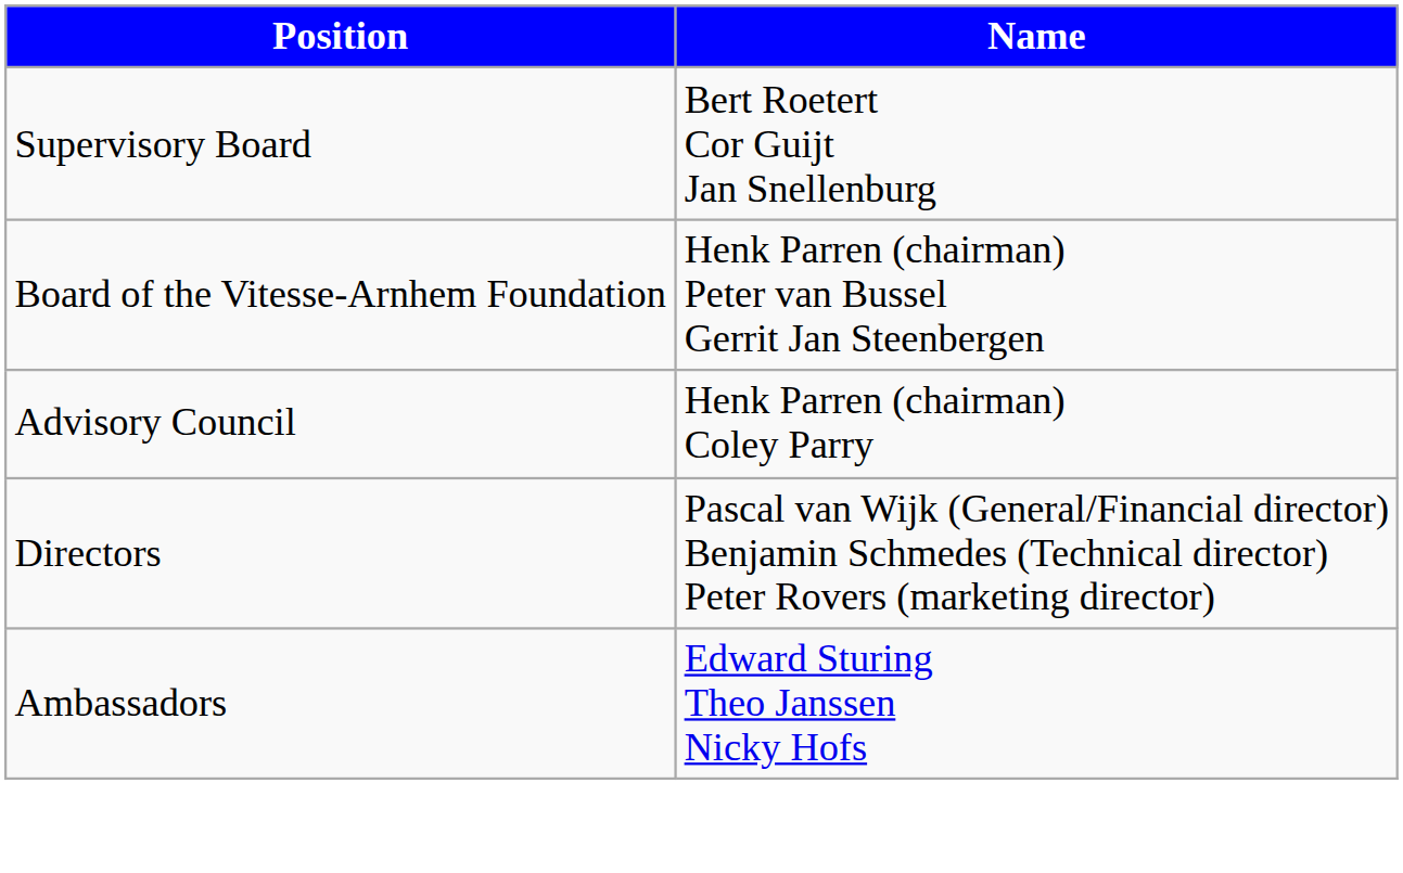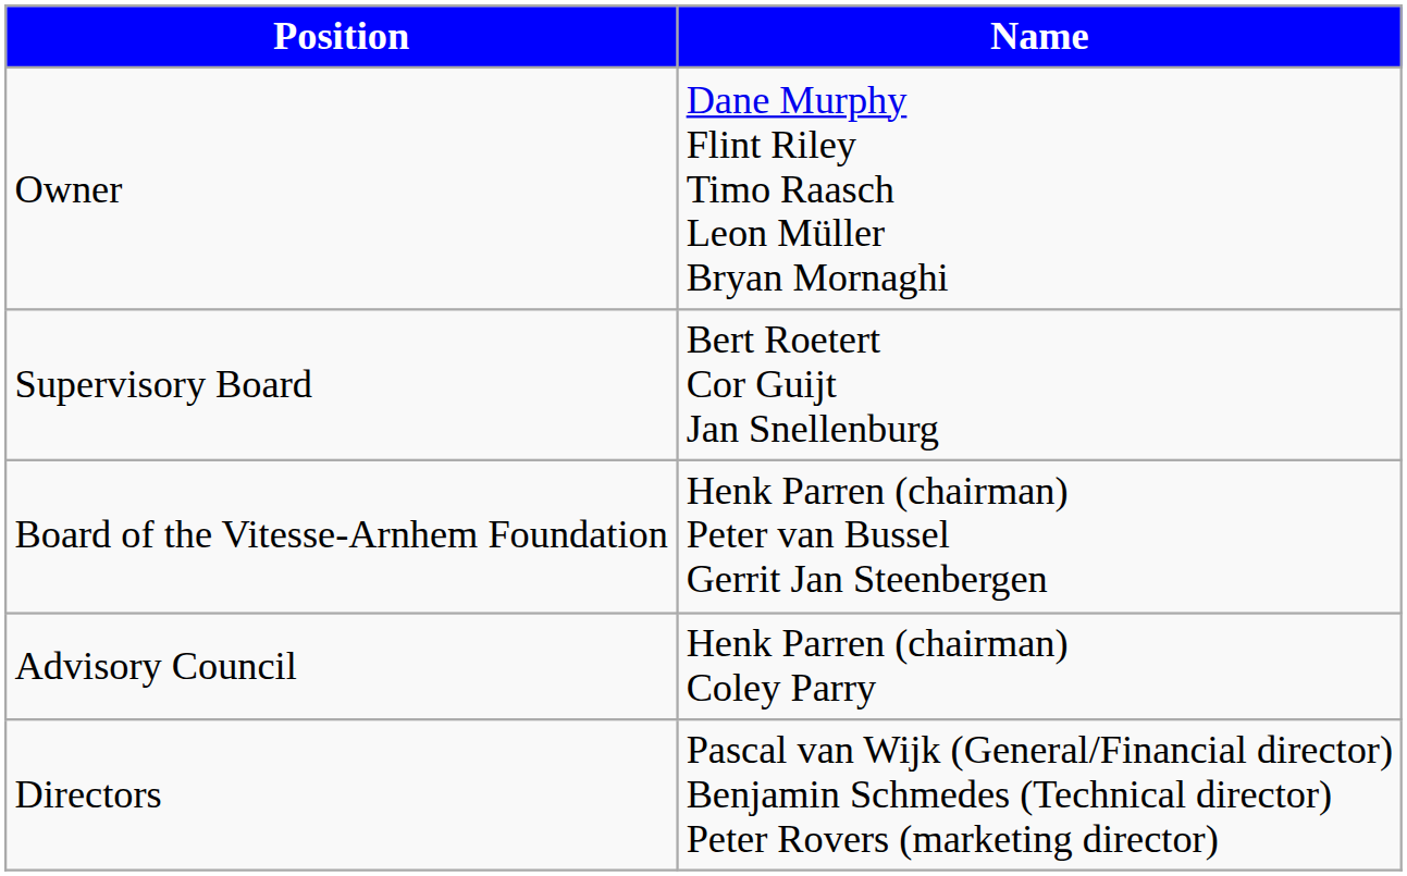+ row: Owner | Dane Murphy Flint Riley Timo Raasch Leon Müller Bryan Mornaghi
- row: Ambassadors | Edward Sturing Theo Janssen Nicky Hofs
